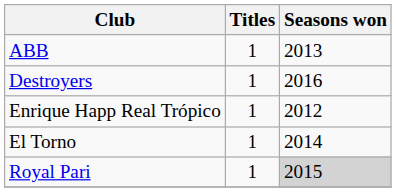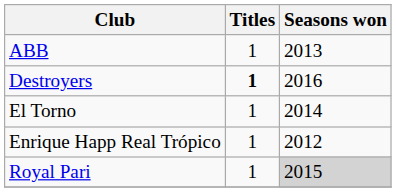Destroyers | Titles: normal -> bold
rows swapped: Enrique Happ Real Trópico <-> El Torno
